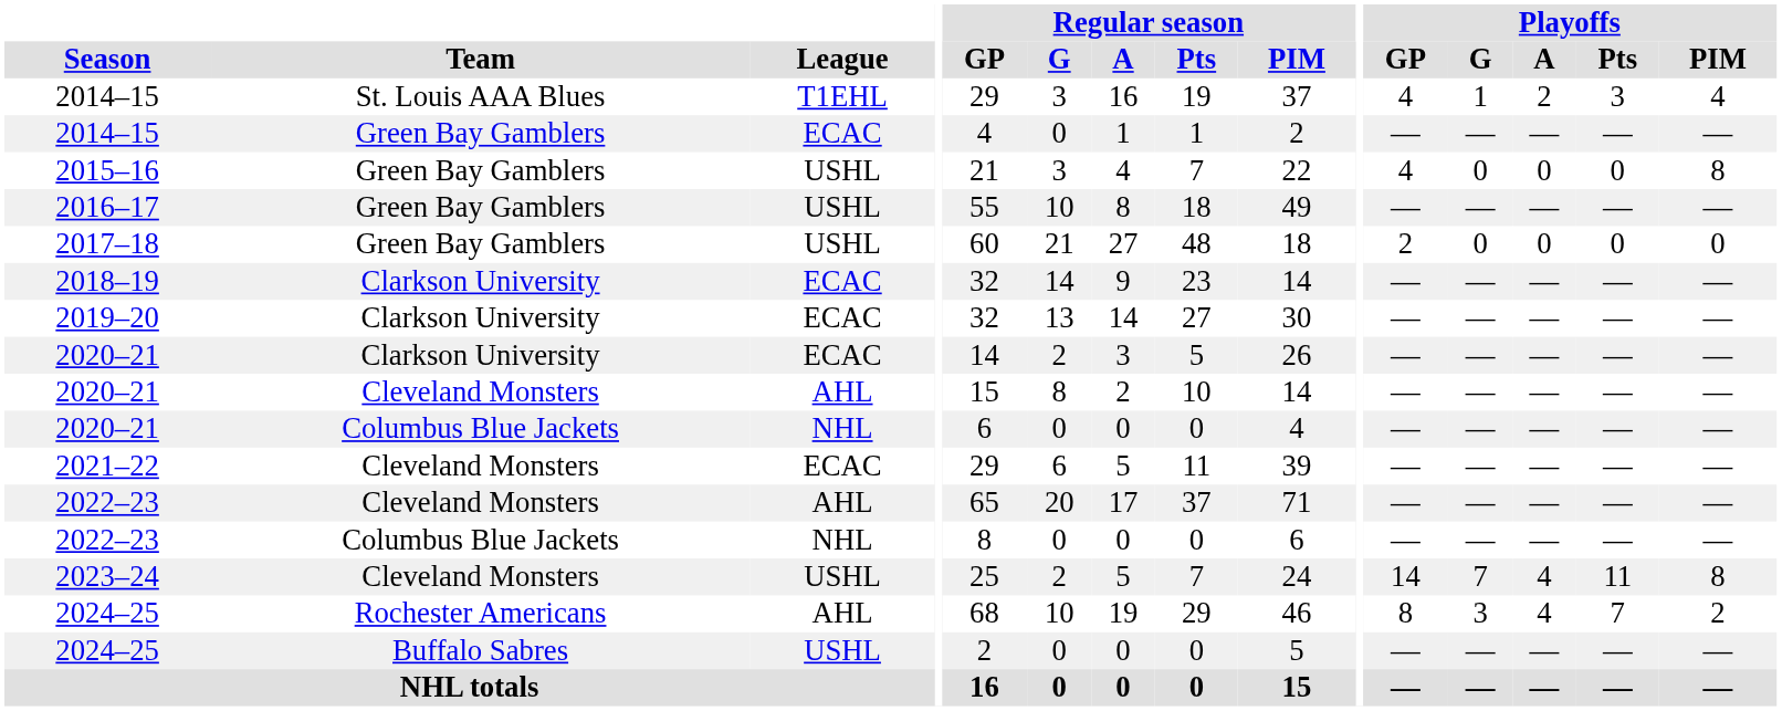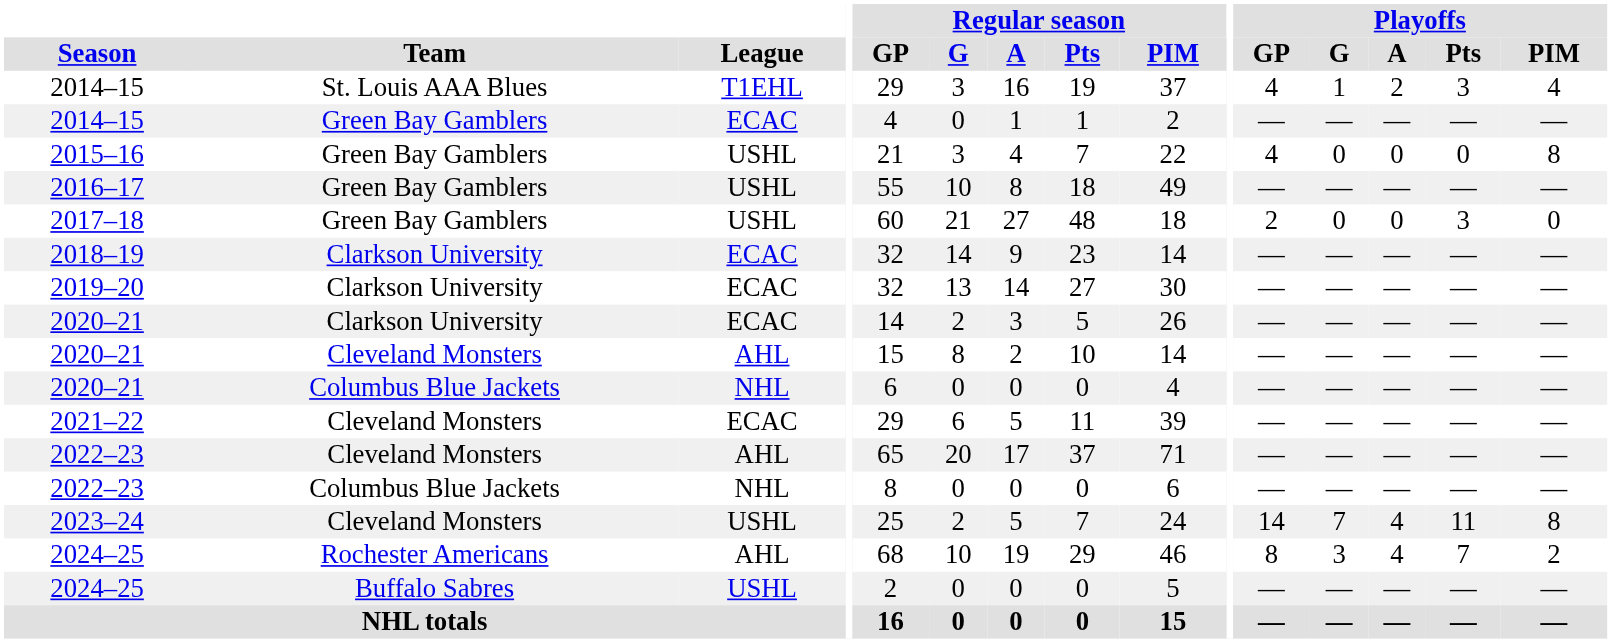2017–18 | Playoffs / Pts: 0 -> 3
